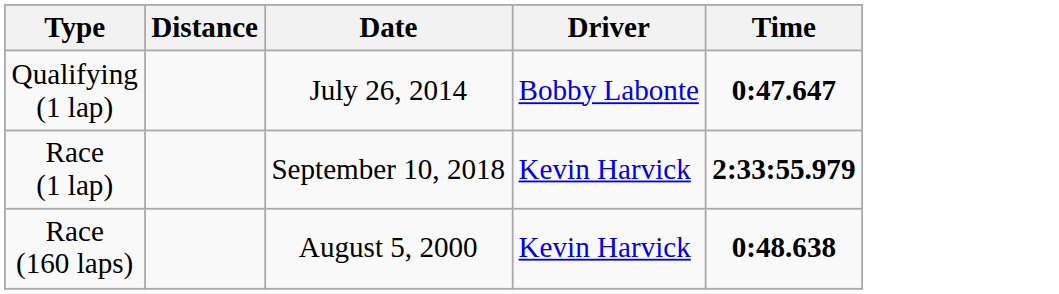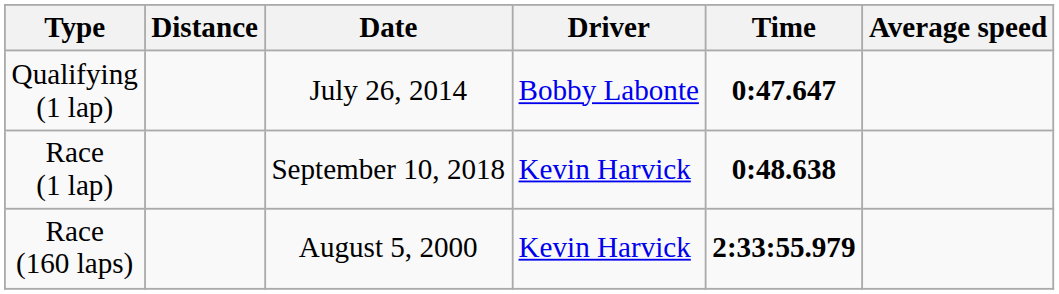+ column: Average speed
Race (1 lap) | Time: 2:33:55.979 -> 0:48.638
Race (160 laps) | Time: 0:48.638 -> 2:33:55.979
